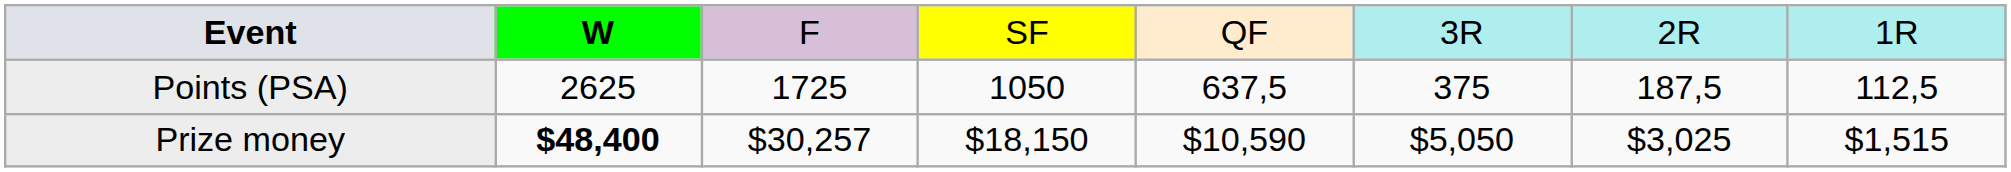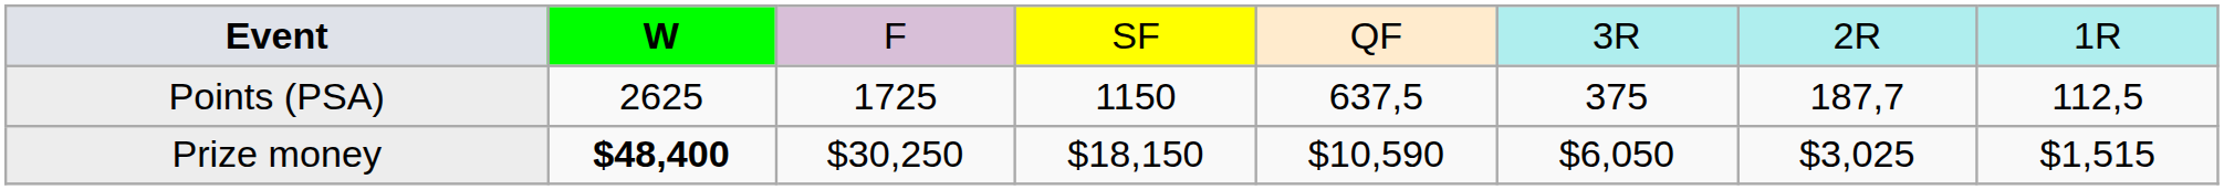Points (PSA) | column 4: 1050 -> 1150
Points (PSA) | column 7: 187,5 -> 187,7
Prize money | column 3: $30,257 -> $30,250
Prize money | column 6: $5,050 -> $6,050
